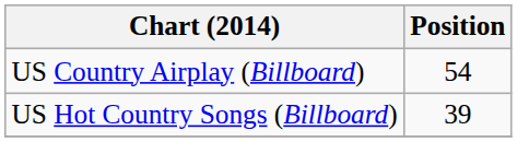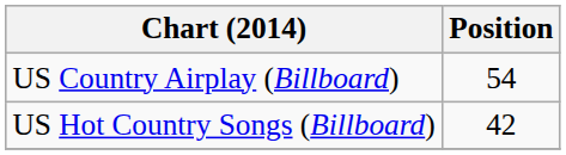US Hot Country Songs (Billboard) | Position: 39 -> 42
